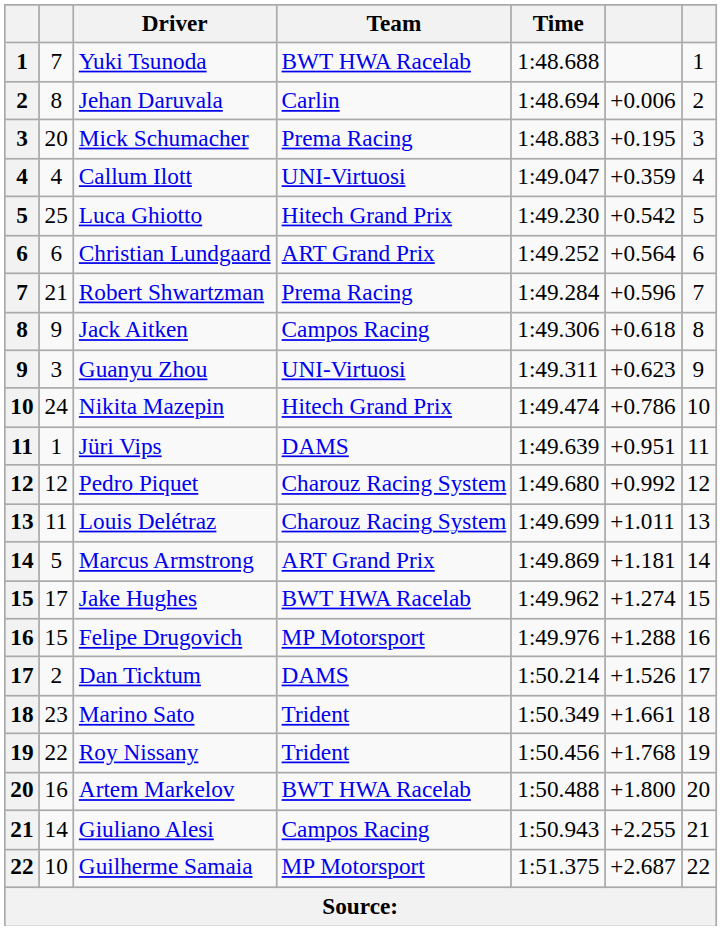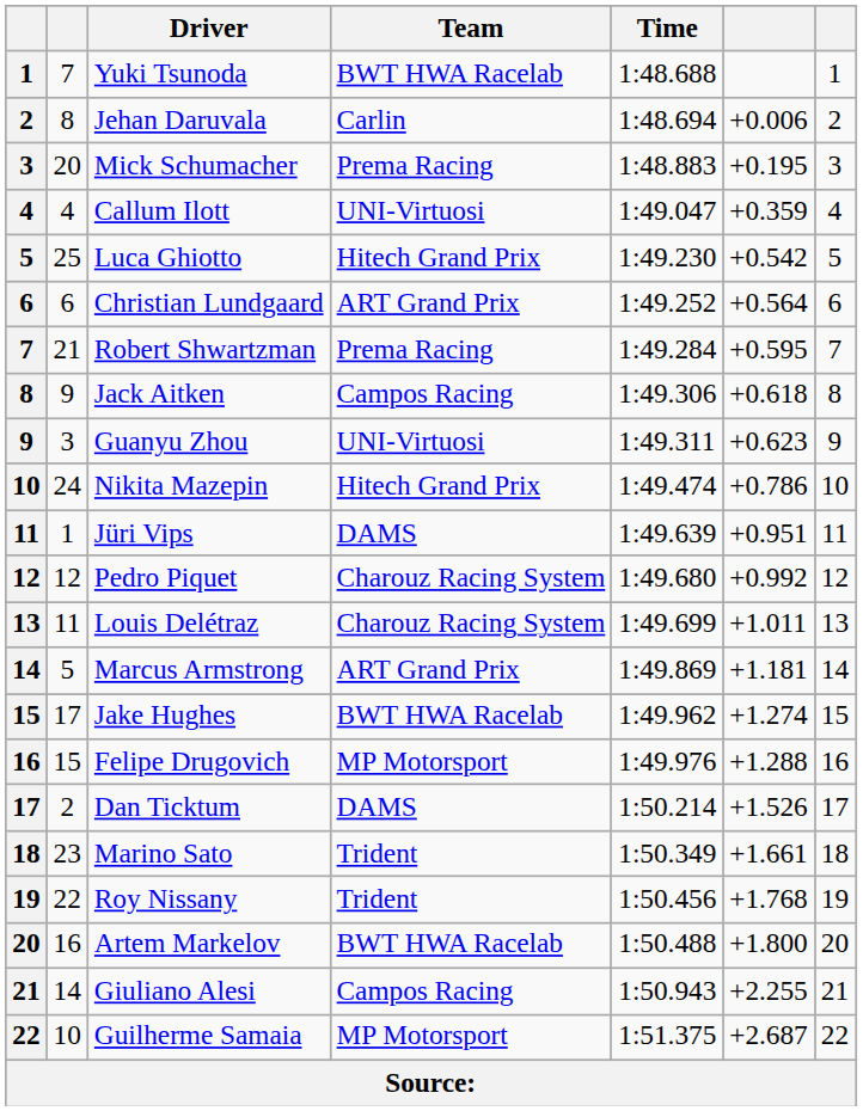Robert Shwartzman | column 6: +0.596 -> +0.595
